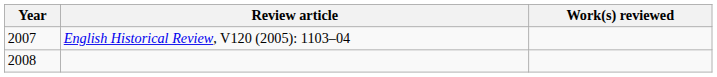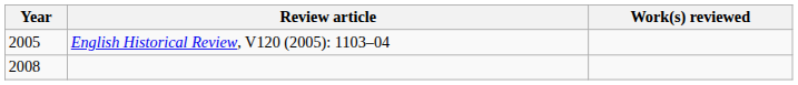English Historical Review, V120 (2005): 1103–04 | Year: 2007 -> 2005
